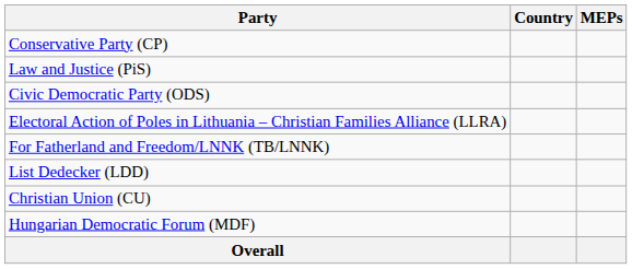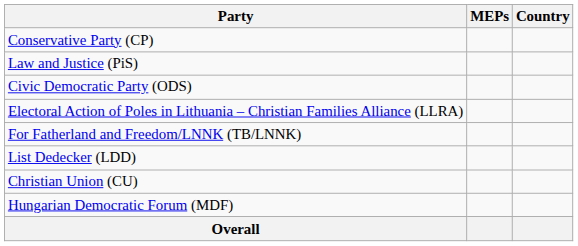columns swapped: Country <-> MEPs
